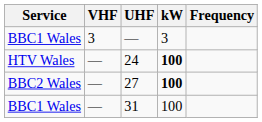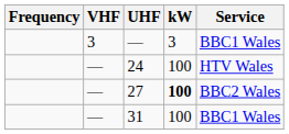columns swapped: Frequency <-> Service
24 | kW: bold -> normal
